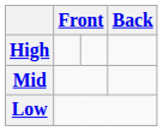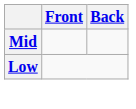- row: High
